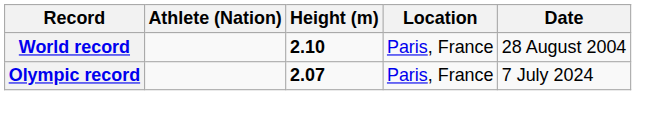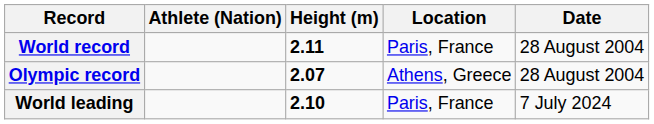World record | Height (m): 2.10 -> 2.11
Olympic record | Location: Paris, France -> Athens, Greece
Olympic record | Date: 7 July 2024 -> 28 August 2004
+ row: World leading | 2.10 | Paris, France | 7 July 2024
